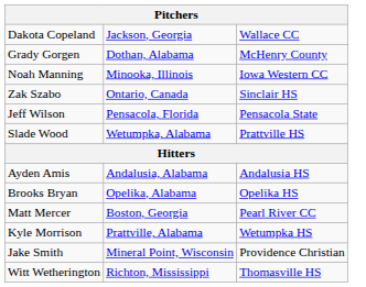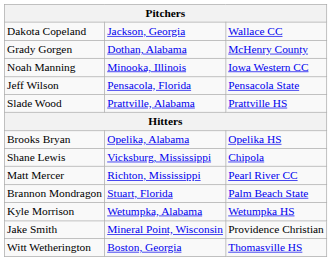- row: Zak Szabo | Ontario, Canada | Sinclair HS
Slade Wood | column 2: Wetumpka, Alabama -> Prattville, Alabama
- row: Ayden Amis | Andalusia, Alabama | Andalusia HS
+ row: Shane Lewis | Vicksburg, Mississippi | Chipola
Matt Mercer | column 2: Boston, Georgia -> Richton, Mississippi
+ row: Brannon Mondragon | Stuart, Florida | Palm Beach State
Kyle Morrison | column 2: Prattville, Alabama -> Wetumpka, Alabama
Witt Wetherington | column 2: Richton, Mississippi -> Boston, Georgia
